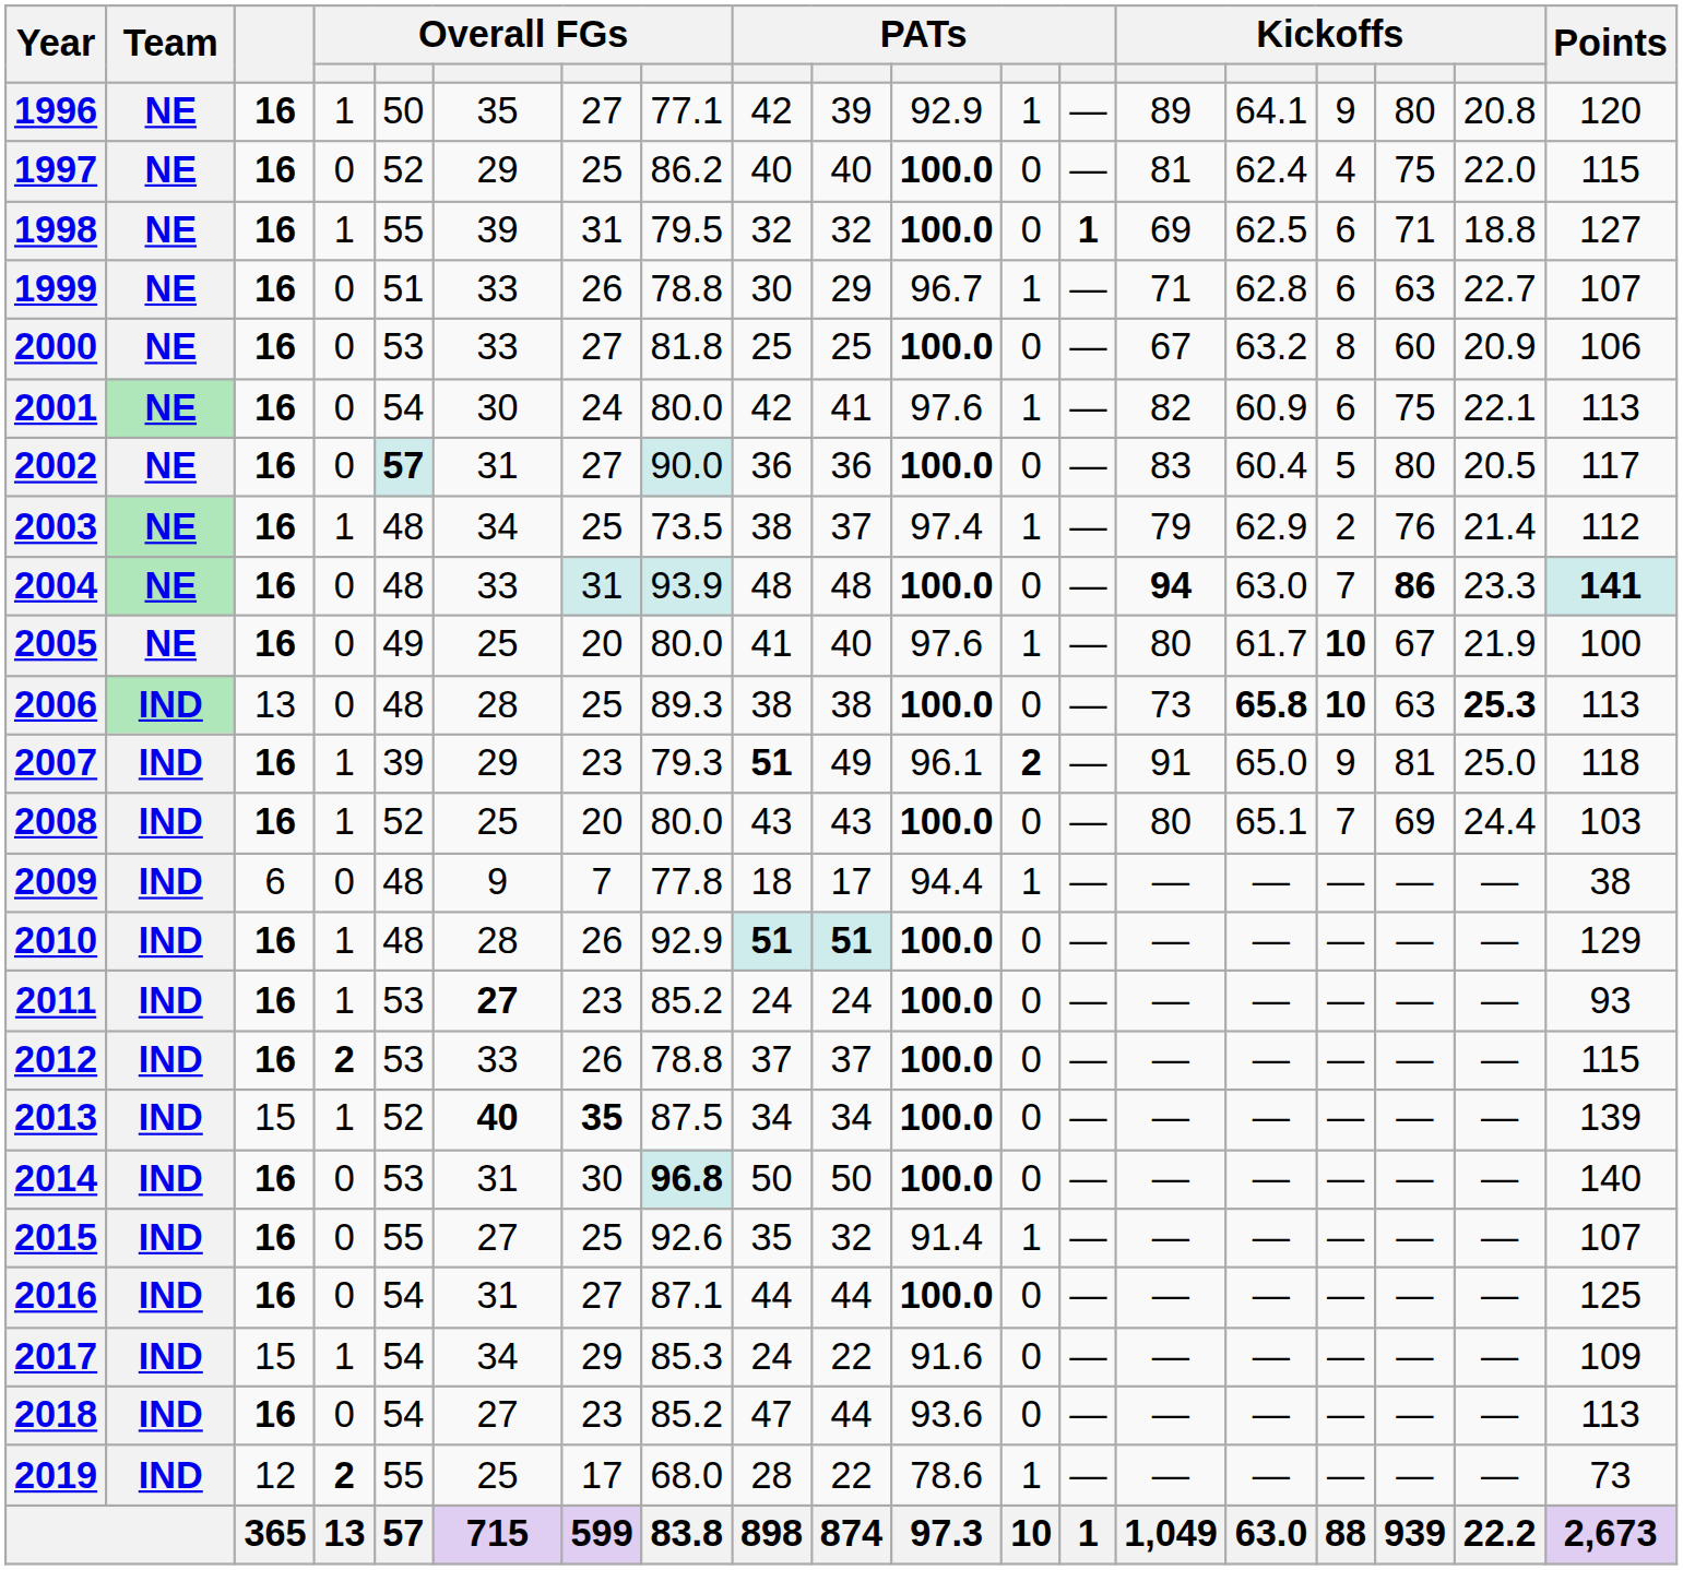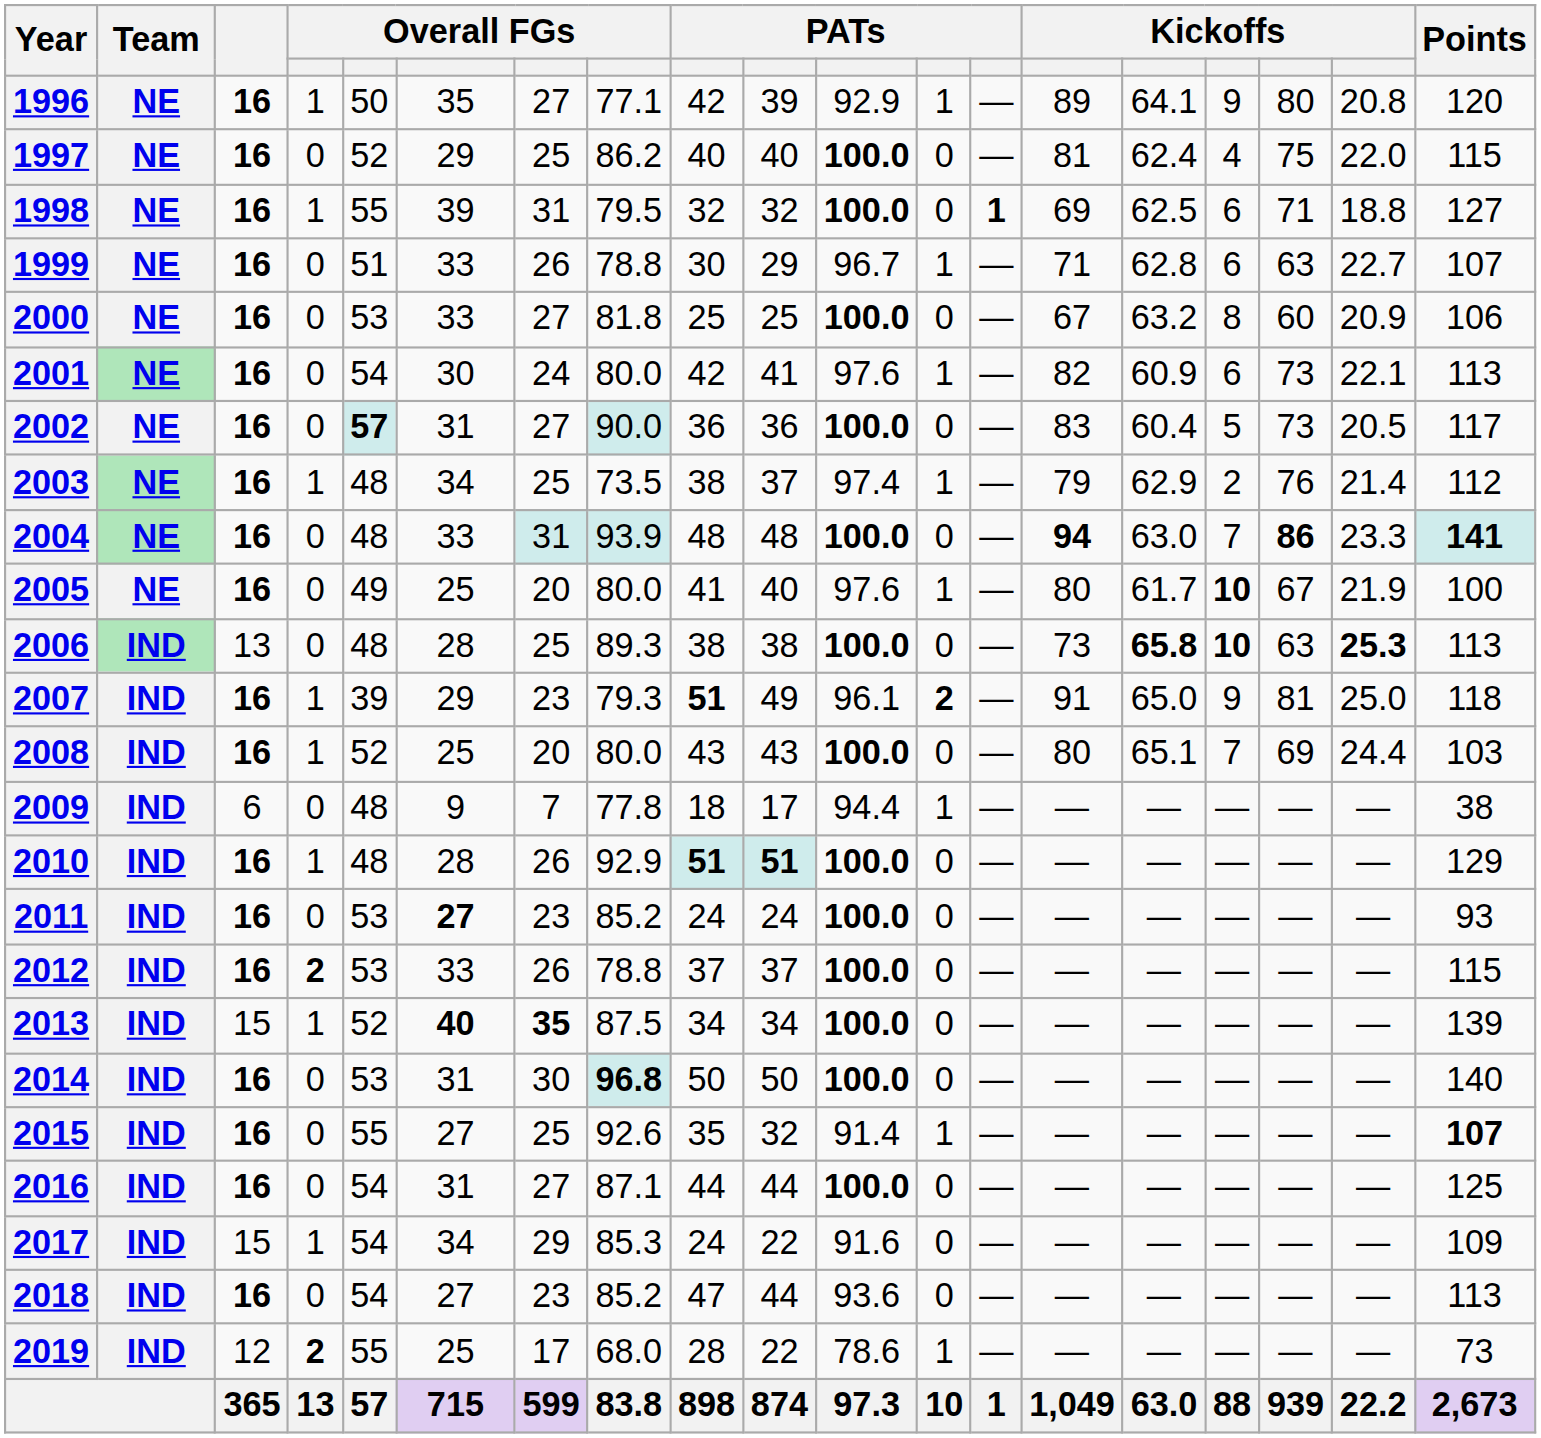2001 | column 17: 75 -> 73
2002 | column 17: 80 -> 73
2011 | column 4: 1 -> 0
2015 | Points: normal -> bold
